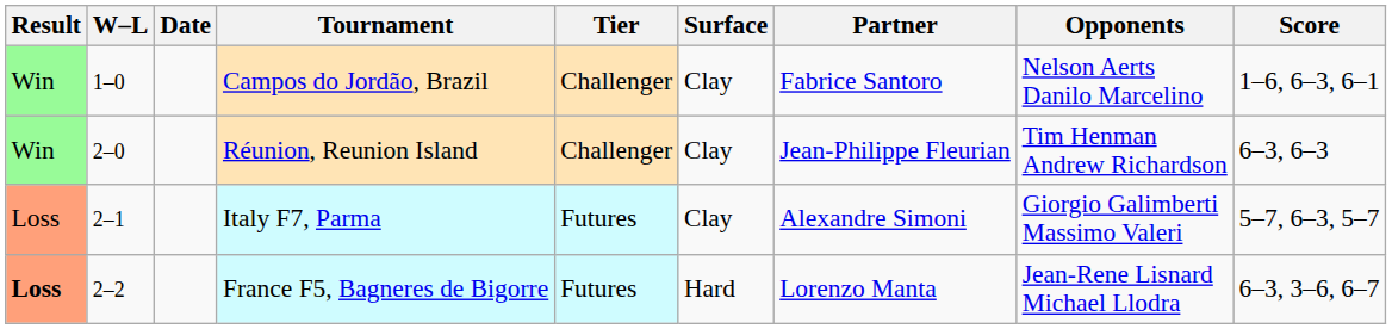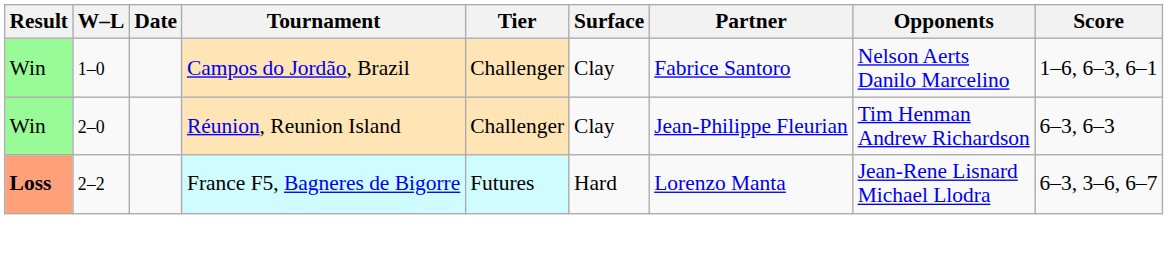- row: Loss | 2–1 | Italy F7, Parma | Futures | Clay | Alexandre Simoni | Giorgio Galimberti Massimo Valeri | 5–7, 6–3, 5–7
